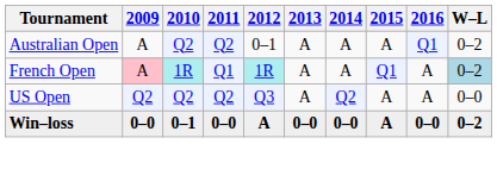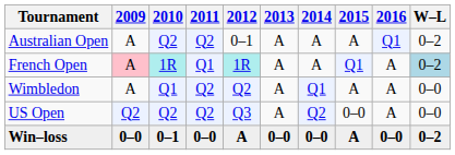+ row: Wimbledon | A | Q1 | Q2 | Q2 | A | Q1 | A | A | 0–0
US Open | 2015: A -> 0–0
